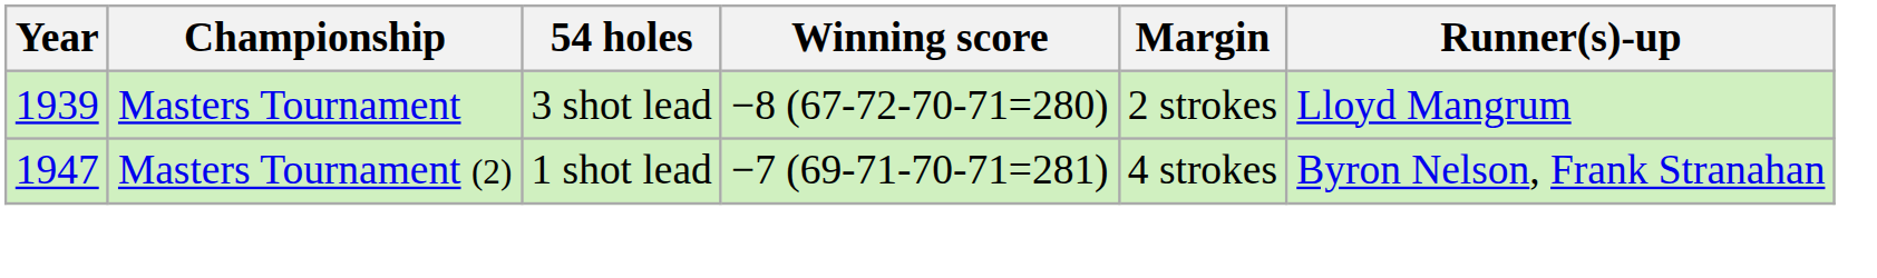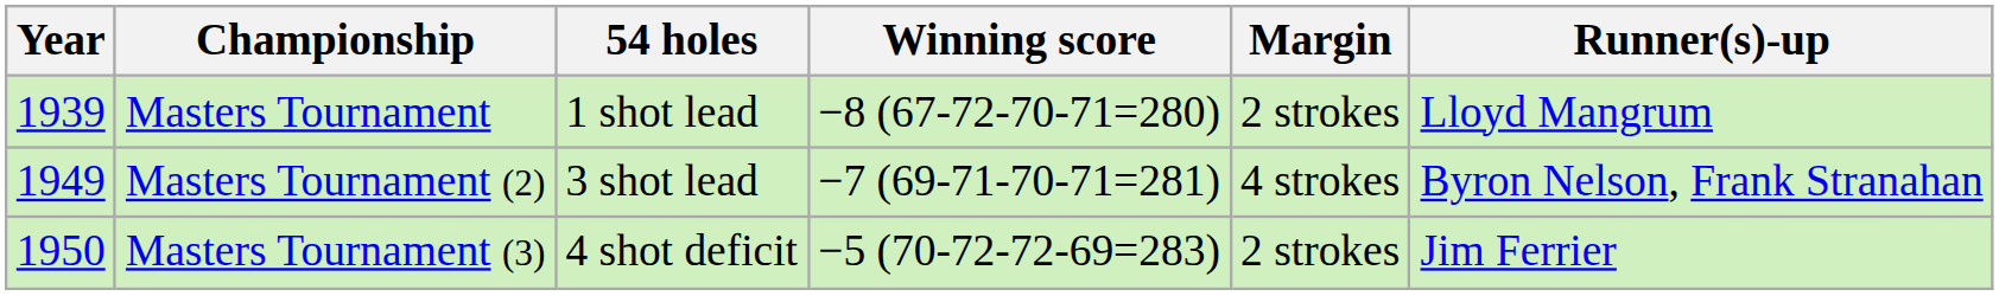Masters Tournament | 54 holes: 3 shot lead -> 1 shot lead
Masters Tournament (2) | Year: 1947 -> 1949
Masters Tournament (2) | 54 holes: 1 shot lead -> 3 shot lead
+ row: 1950 | Masters Tournament (3) | 4 shot deficit | −5 (70-72-72-69=283) | 2 strokes | Jim Ferrier
